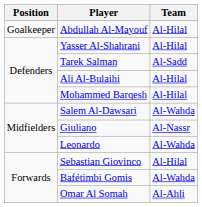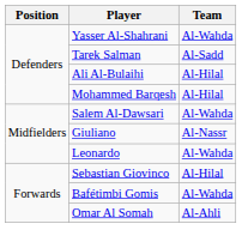- row: Goalkeeper | Abdullah Al-Mayouf | Al-Hilal
Yasser Al-Shahrani | Team: Al-Hilal -> Al-Wahda
